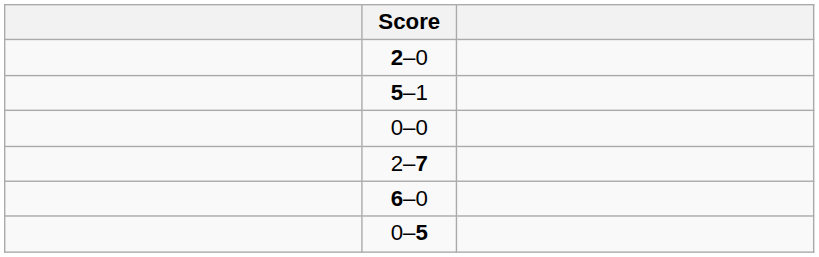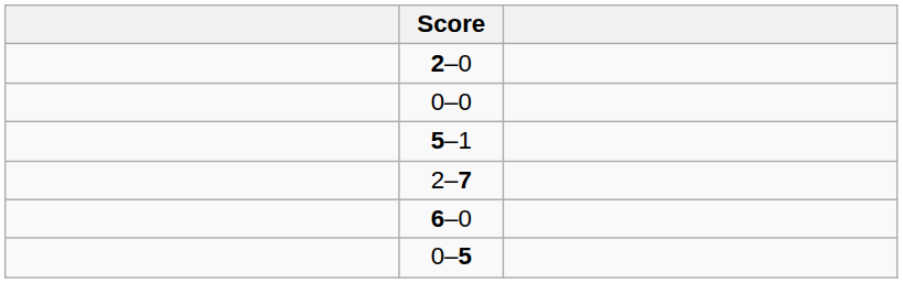rows swapped: 0–0 <-> 5–1
